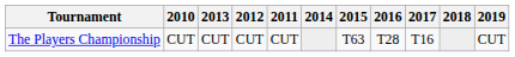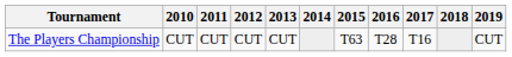columns swapped: 2011 <-> 2013
